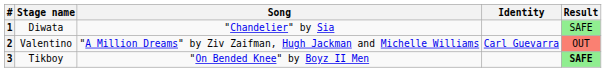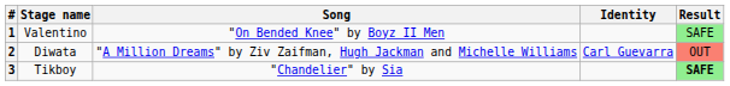1 | Stage name: Diwata -> Valentino
1 | Song: "Chandelier" by Sia -> "On Bended Knee" by Boyz II Men
2 | Stage name: Valentino -> Diwata
3 | Song: "On Bended Knee" by Boyz II Men -> "Chandelier" by Sia
